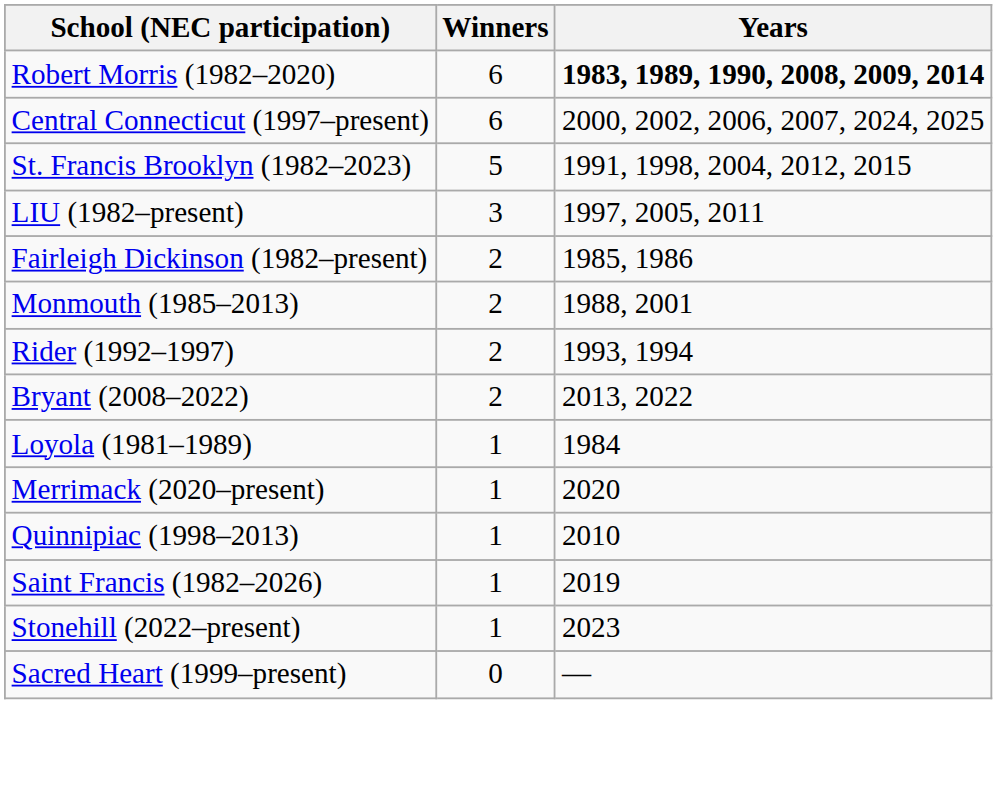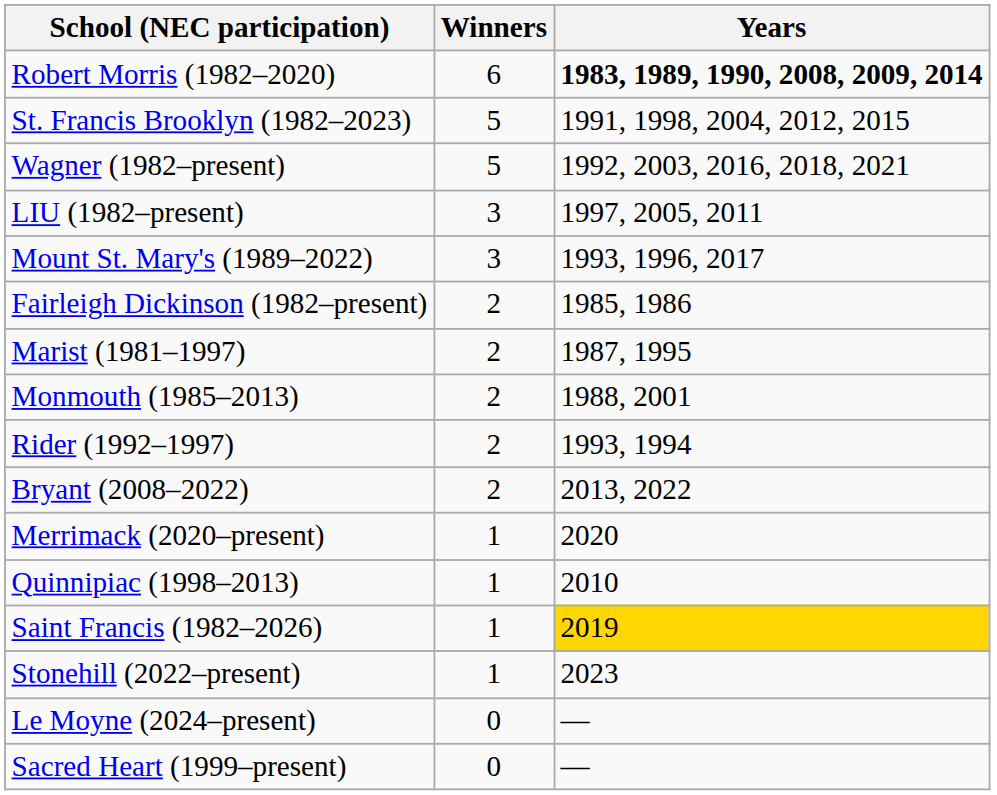- row: Central Connecticut (1997–present) | 6 | 2000, 2002, 2006, 2007, 2024, 2025
+ row: Wagner (1982–present) | 5 | 1992, 2003, 2016, 2018, 2021
+ row: Mount St. Mary's (1989–2022) | 3 | 1993, 1996, 2017
+ row: Marist (1981–1997) | 2 | 1987, 1995
- row: Loyola (1981–1989) | 1 | 1984
Saint Francis (1982–2026) | Years: no background -> gold background
+ row: Le Moyne (2024–present) | 0 | —
